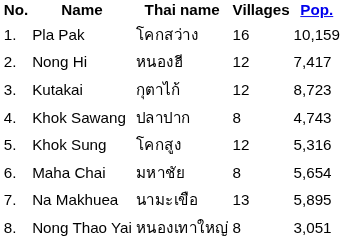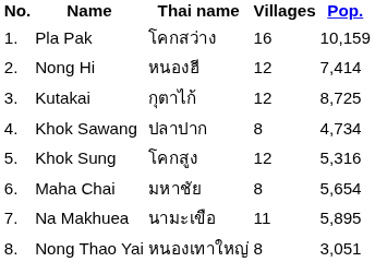Nong Hi | Pop.: 7,417 -> 7,414
Kutakai | Pop.: 8,723 -> 8,725
Khok Sawang | Pop.: 4,743 -> 4,734
Na Makhuea | Villages: 13 -> 11
